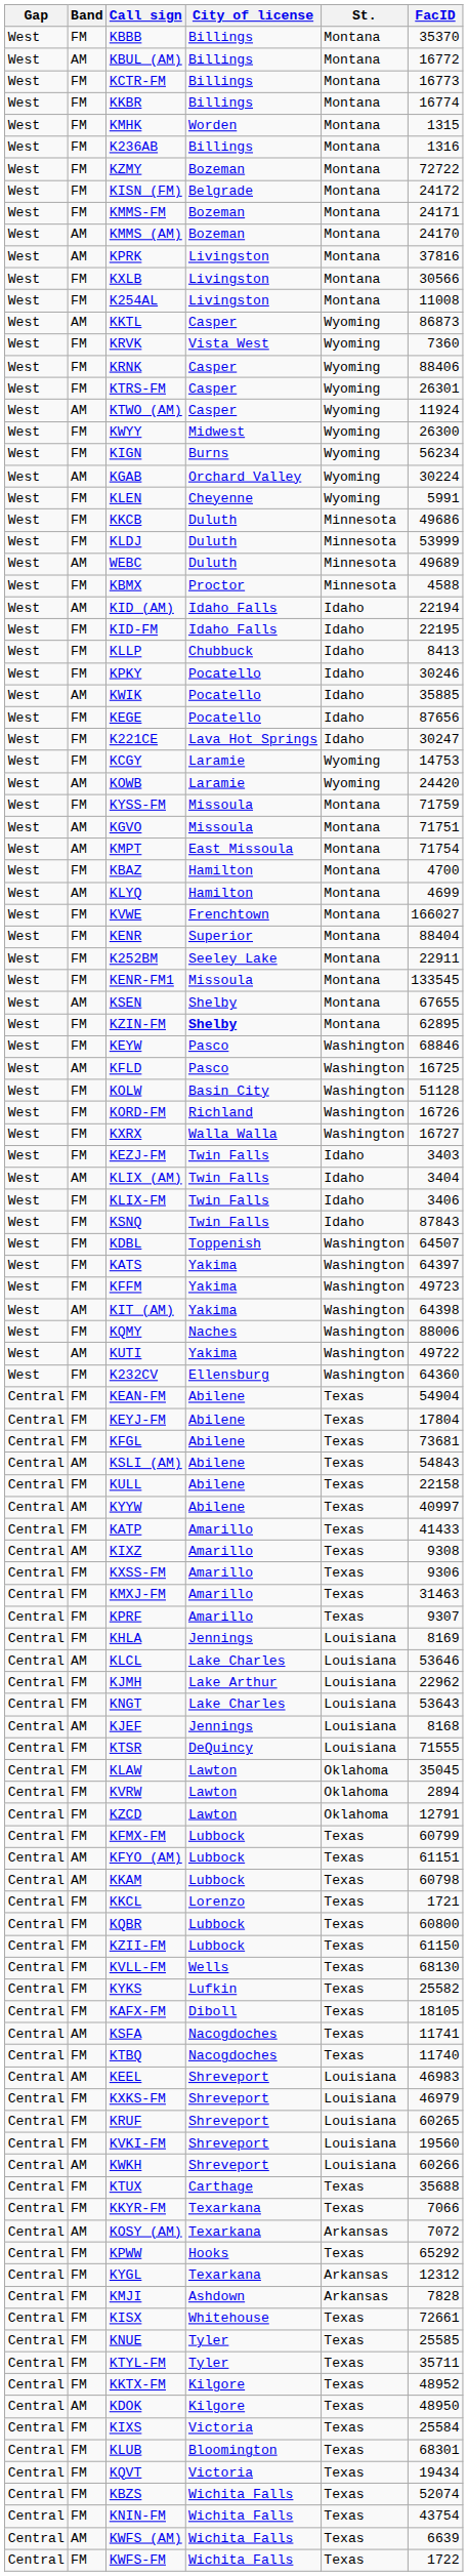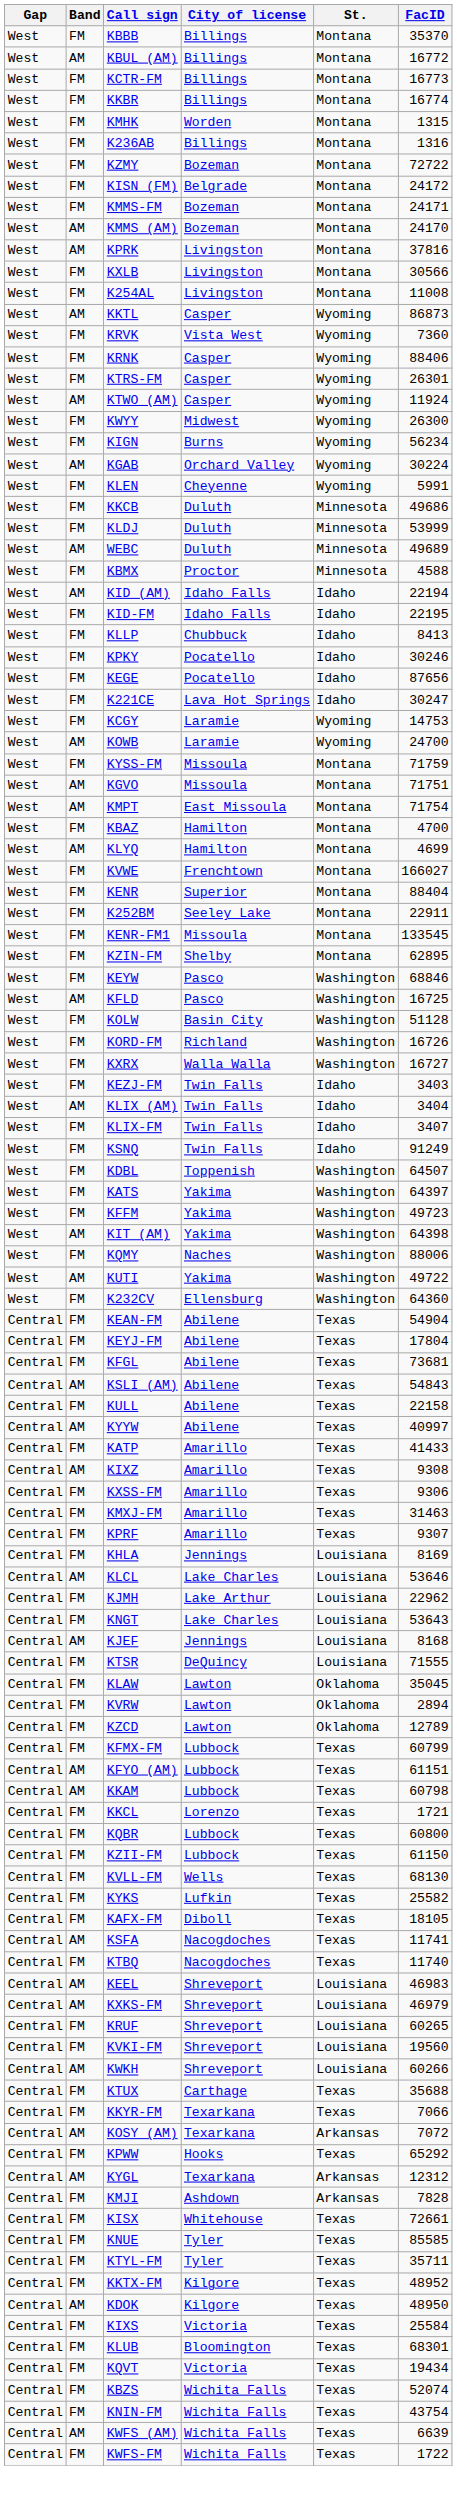- row: West | AM | KWIK | Pocatello | Idaho | 35885
KOWB | FacID: 24420 -> 24700
- row: West | AM | KSEN | Shelby | Montana | 67655
KZIN-FM | City of license: bold -> normal
KLIX-FM | FacID: 3406 -> 3407
KSNQ | FacID: 87843 -> 91249
KZCD | FacID: 12791 -> 12789
KXKS-FM | Band: FM -> AM
KYGL | Band: FM -> AM
KNUE | FacID: 25585 -> 85585
